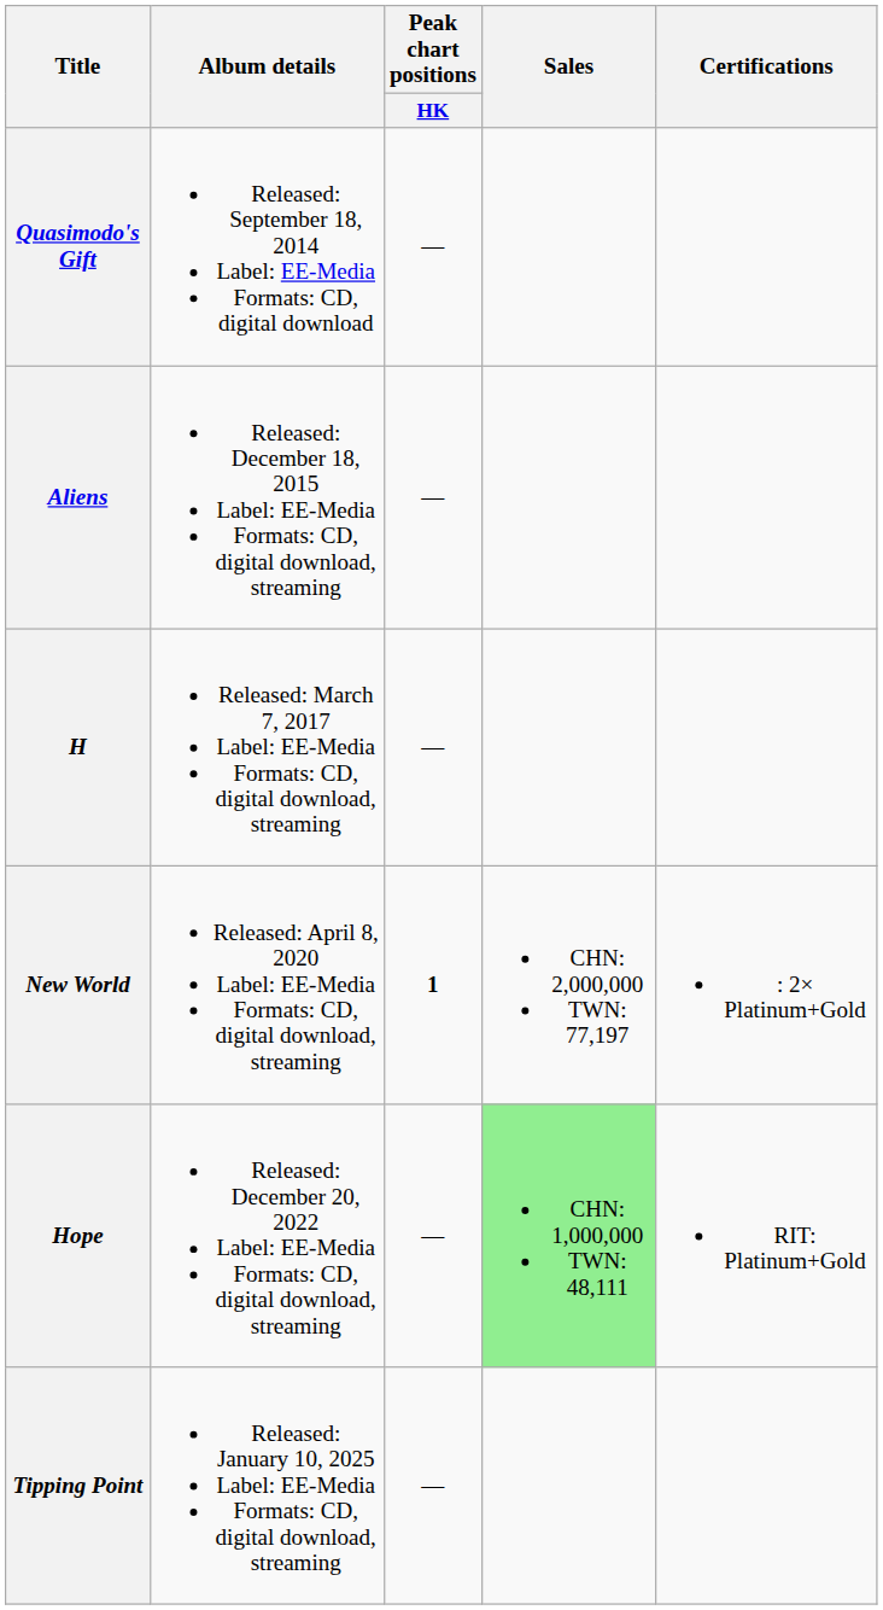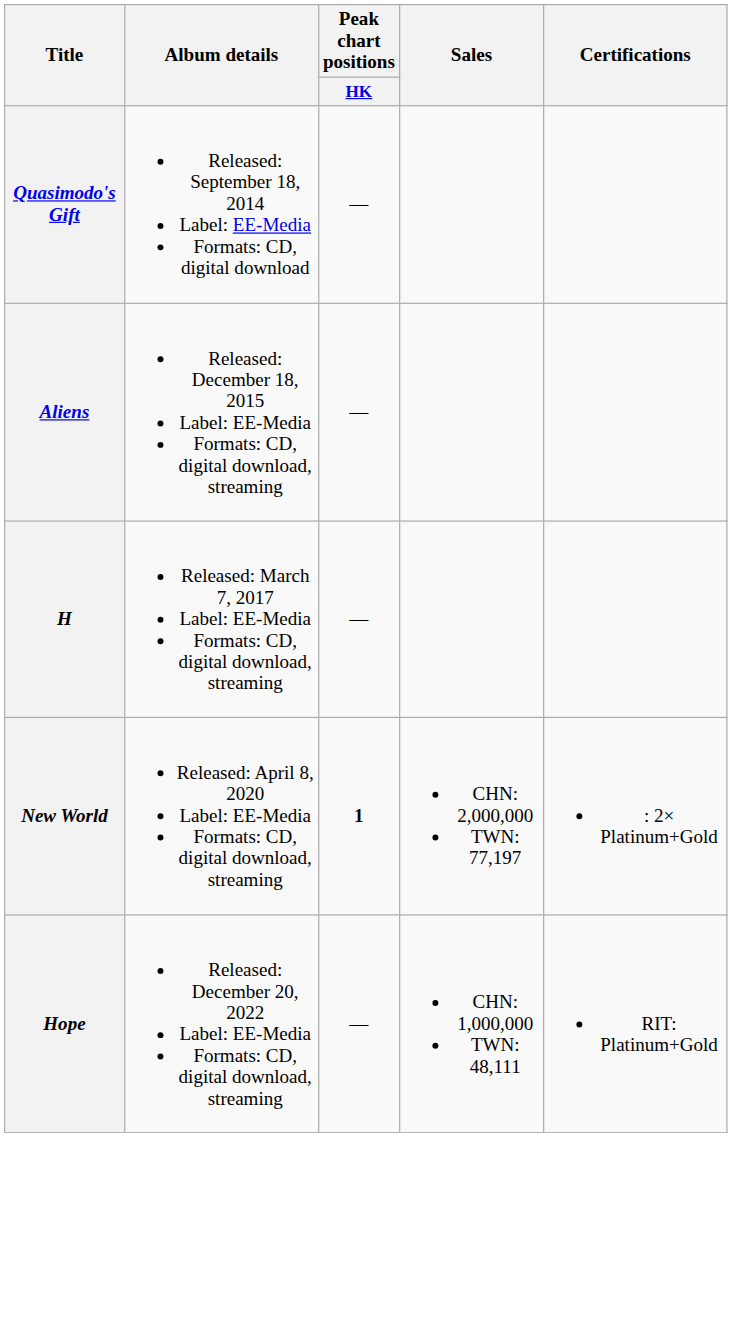Hope | Sales: lightgreen background -> no background
- row: Tipping Point | Released: January 10, 2025 Label: EE-Media Formats: CD, digital download, streaming | —
